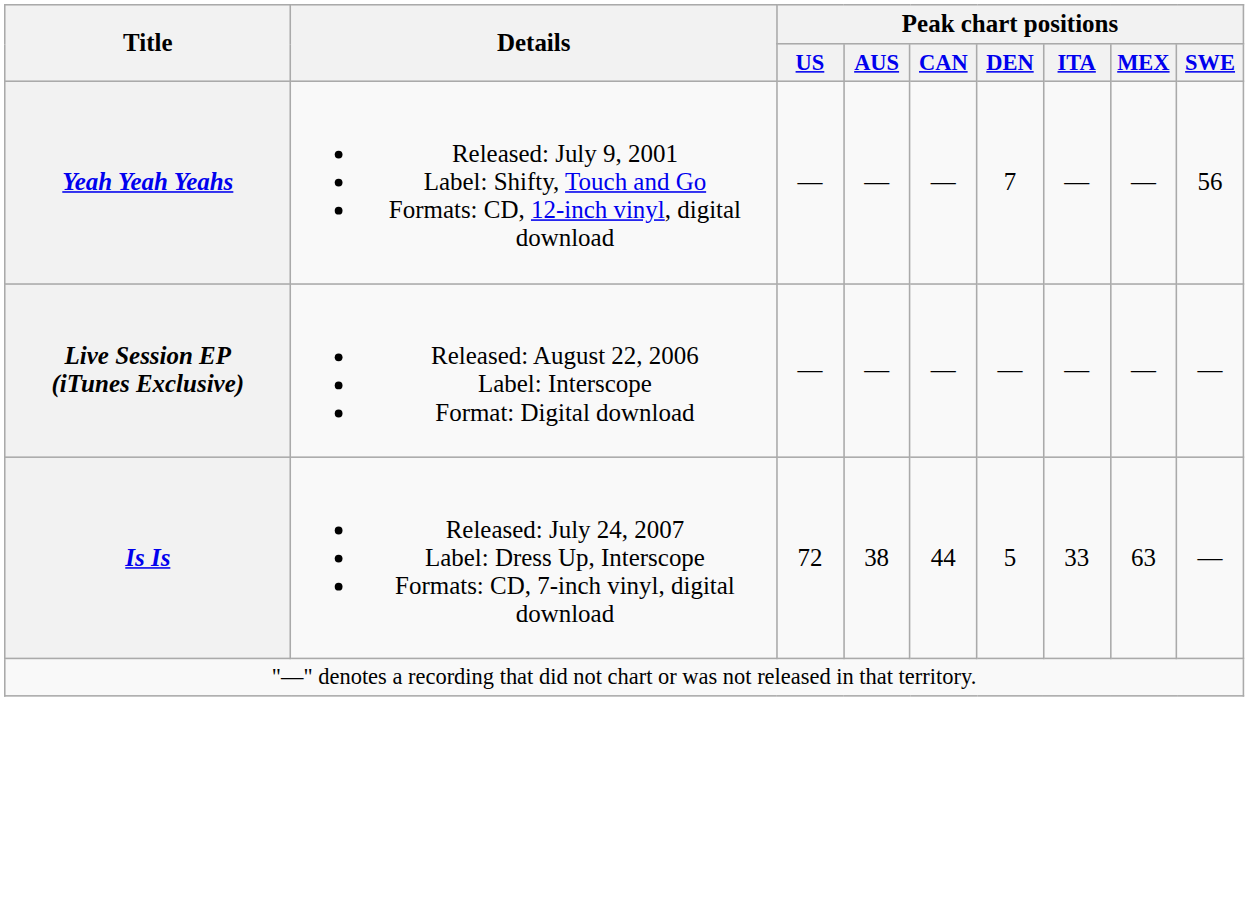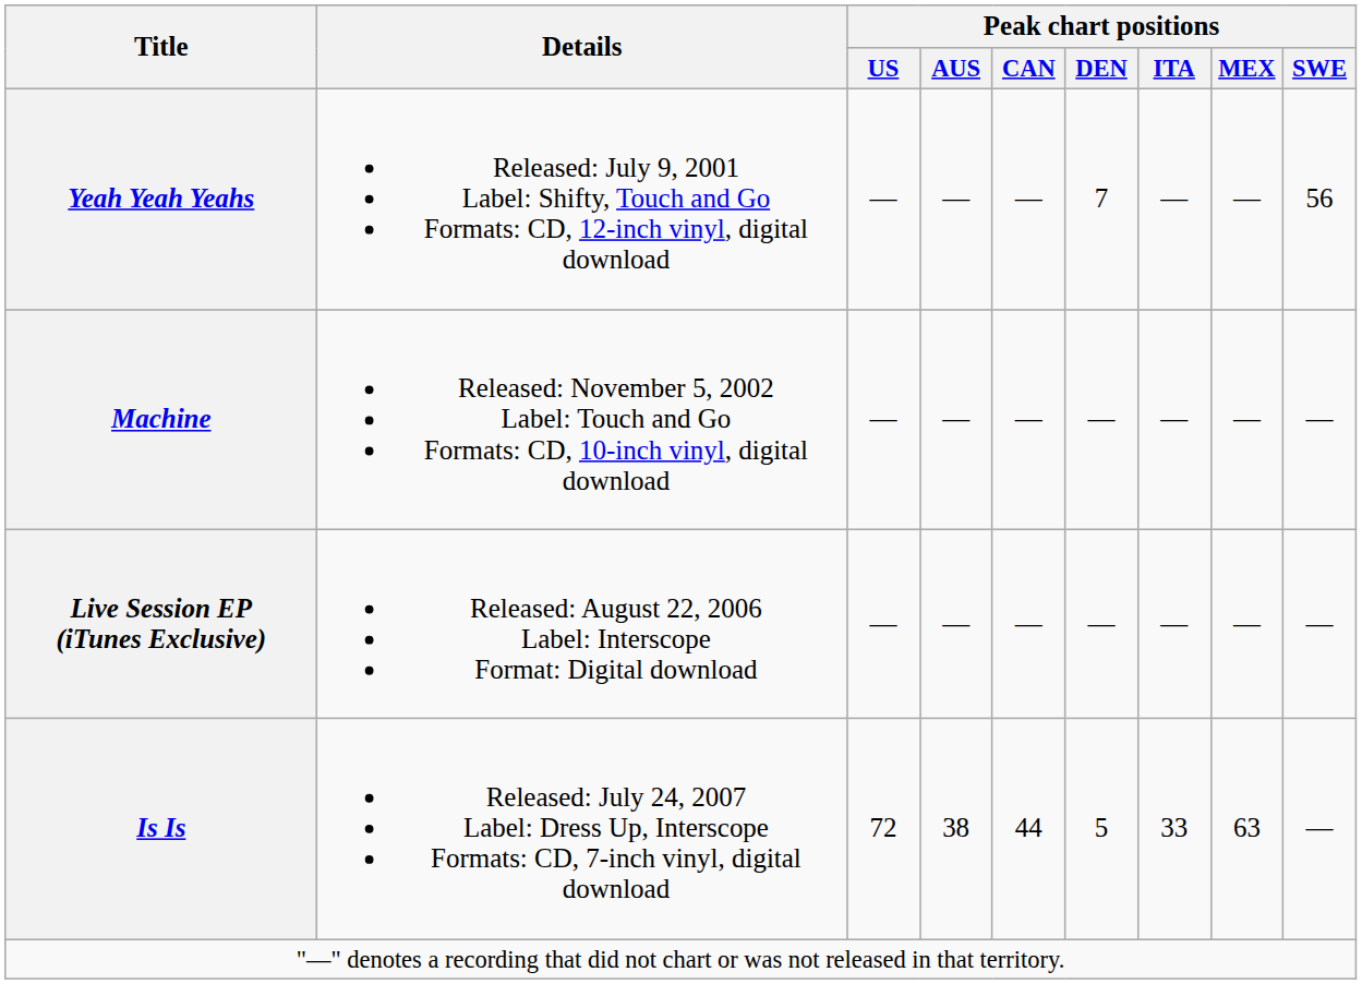+ row: Machine | Released: November 5, 2002 Label: Touch and Go Formats: CD, 10-inch vinyl, digital download | — | — | — | — | — | — | —
